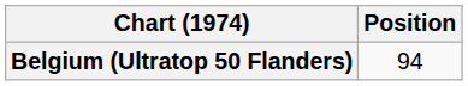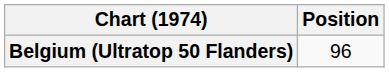Belgium (Ultratop 50 Flanders) | Position: 94 -> 96
